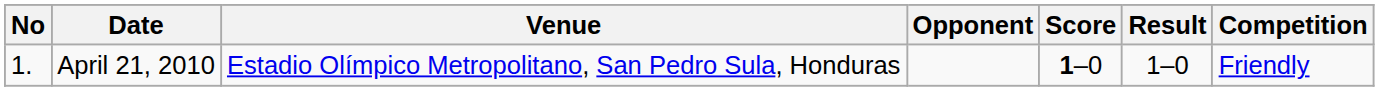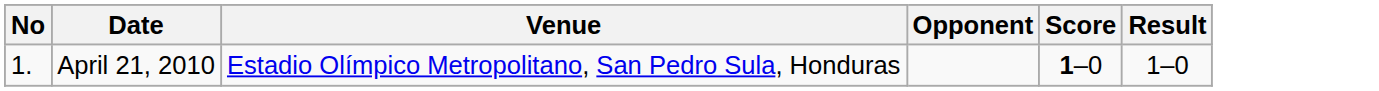- column: Competition | Friendly
